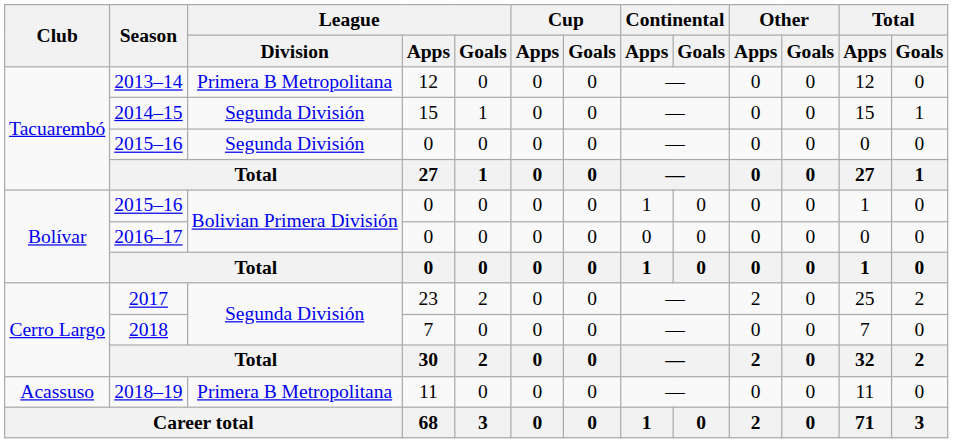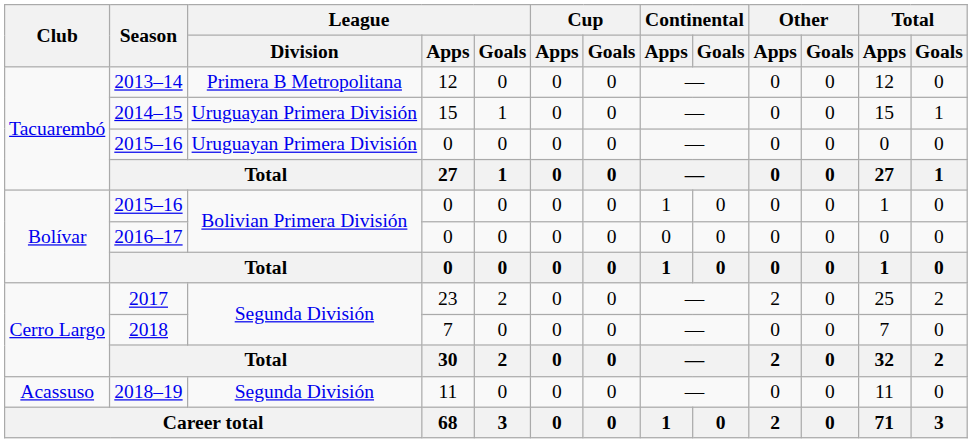2014–15 | League / Division: Segunda División -> Uruguayan Primera División
Tacuarembó / 2015–16 | League / Division: Segunda División -> Uruguayan Primera División
2018–19 | League / Division: Primera B Metropolitana -> Segunda División
